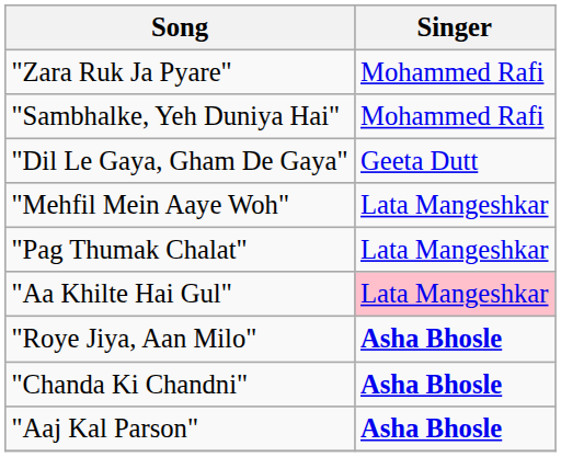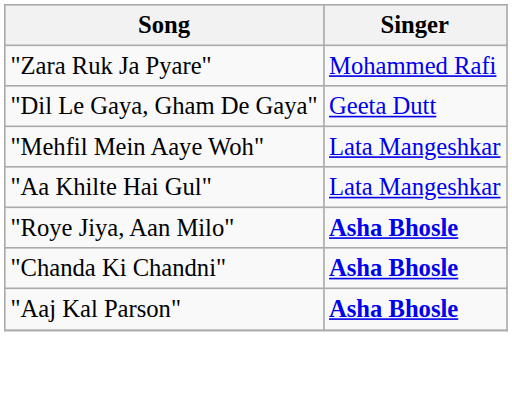- row: "Sambhalke, Yeh Duniya Hai" | Mohammed Rafi
- row: "Pag Thumak Chalat" | Lata Mangeshkar
"Aa Khilte Hai Gul" | Singer: pink background -> no background
